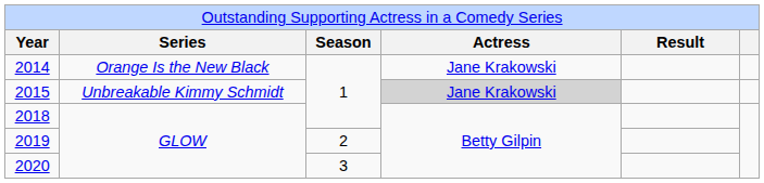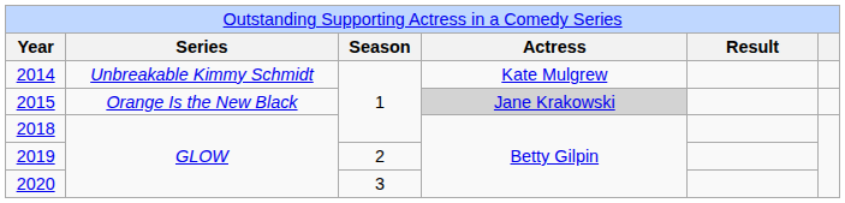2014 | column 2: Orange Is the New Black -> Unbreakable Kimmy Schmidt
2014 | column 4: Jane Krakowski -> Kate Mulgrew
2015 | column 2: Unbreakable Kimmy Schmidt -> Orange Is the New Black
